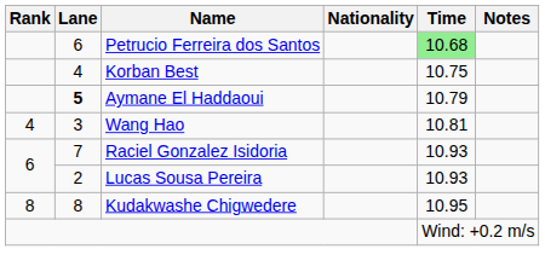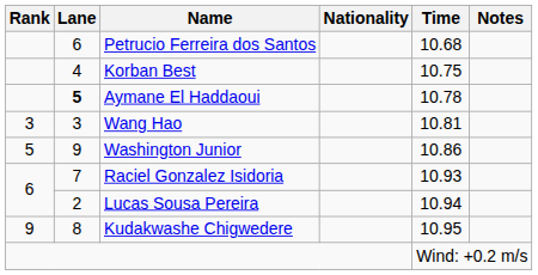Petrucio Ferreira dos Santos | Time: lightgreen background -> no background
Aymane El Haddaoui | Time: 10.79 -> 10.78
Wang Hao | Rank: 4 -> 3
+ row: 5 | 9 | Washington Junior | 10.86
Lucas Sousa Pereira | Time: 10.93 -> 10.94
Kudakwashe Chigwedere | Rank: 8 -> 9
